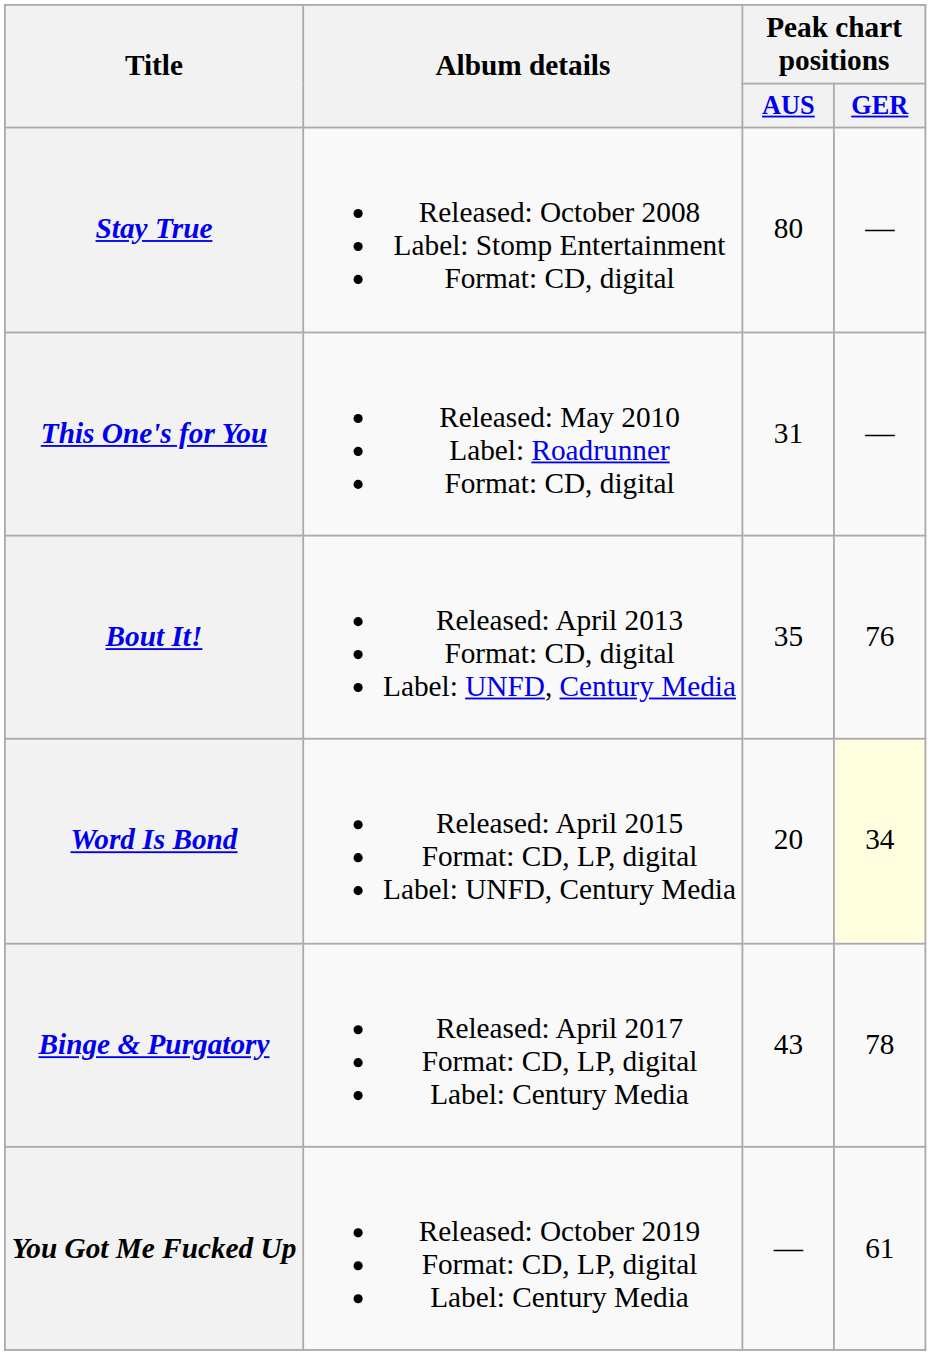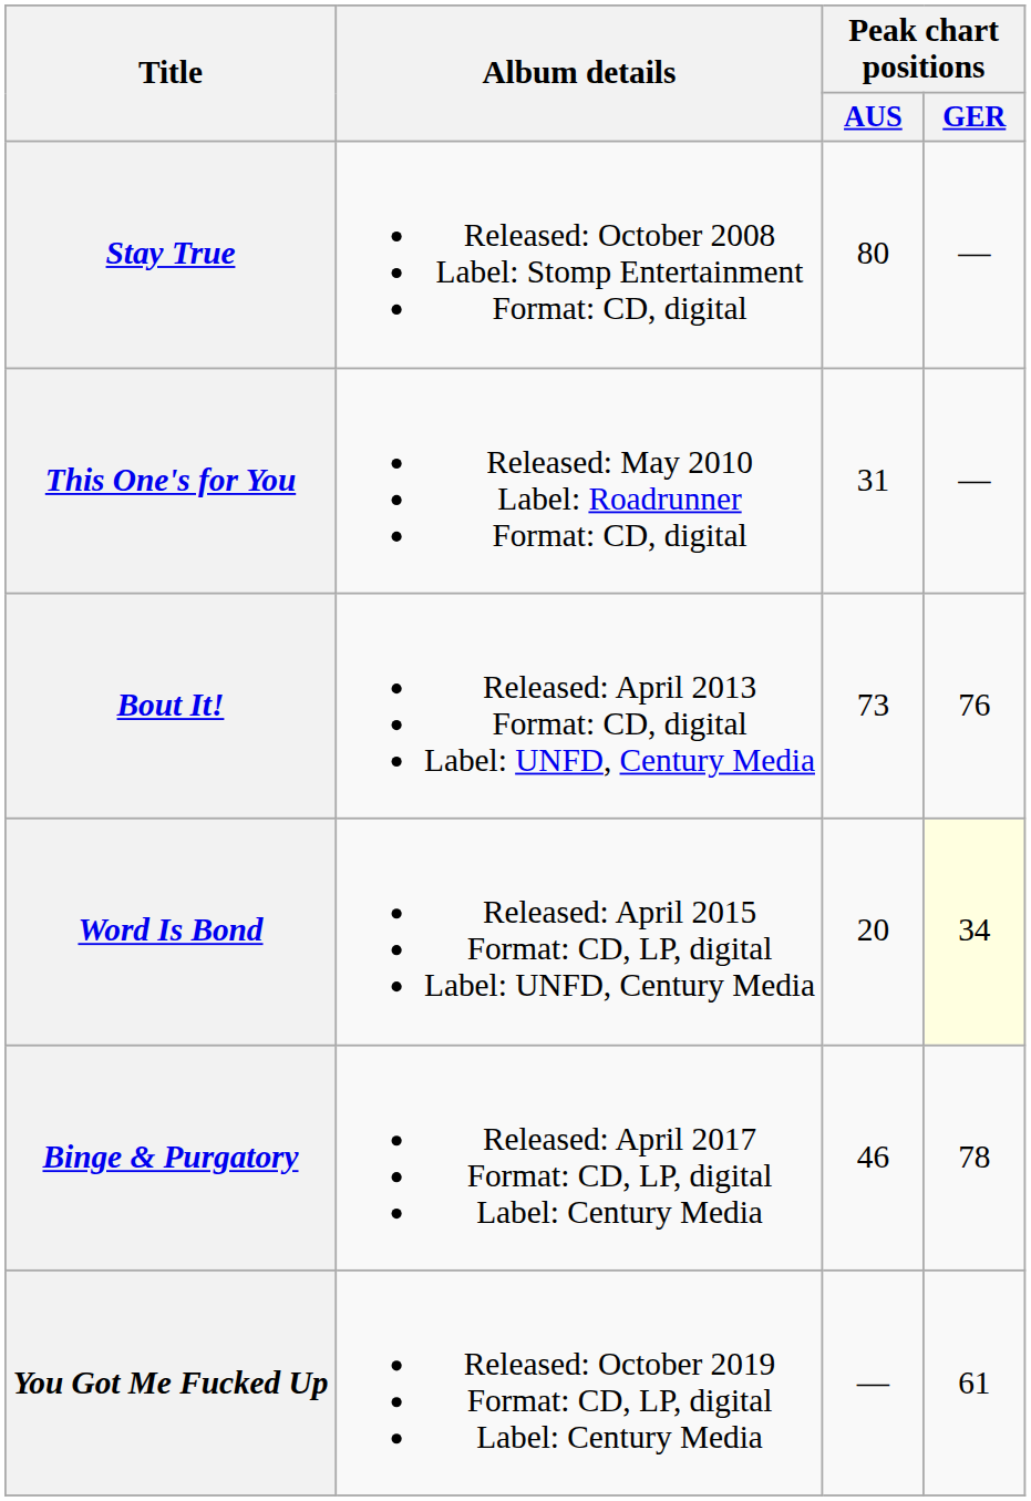Bout It! | Peak chart positions / AUS: 35 -> 73
Binge & Purgatory | Peak chart positions / AUS: 43 -> 46
